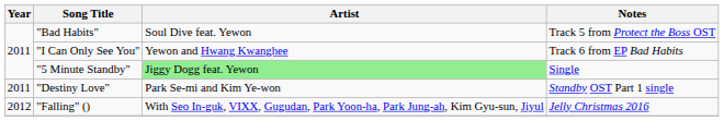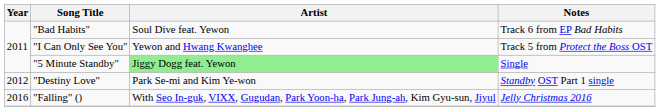"Bad Habits" | Notes: Track 5 from Protect the Boss OST -> Track 6 from EP Bad Habits
"I Can Only See You" | Notes: Track 6 from EP Bad Habits -> Track 5 from Protect the Boss OST
"Destiny Love" | Year: 2011 -> 2012
"Falling" () | Year: 2012 -> 2016
